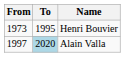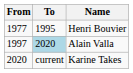Henri Bouvier | From: 1973 -> 1977
+ row: 2020 | current | Karine Takes
